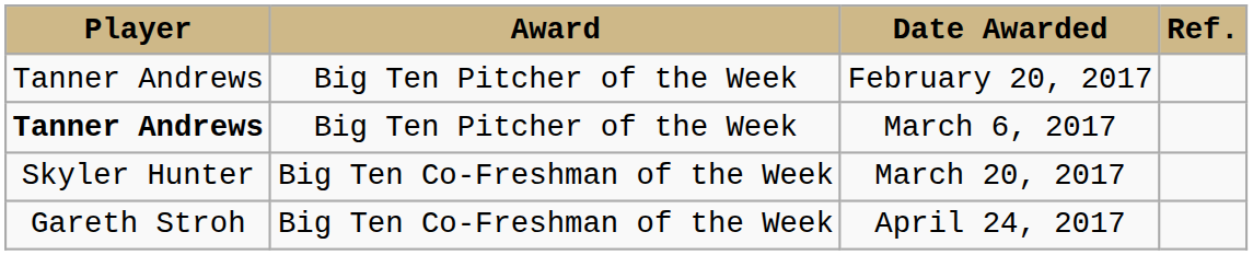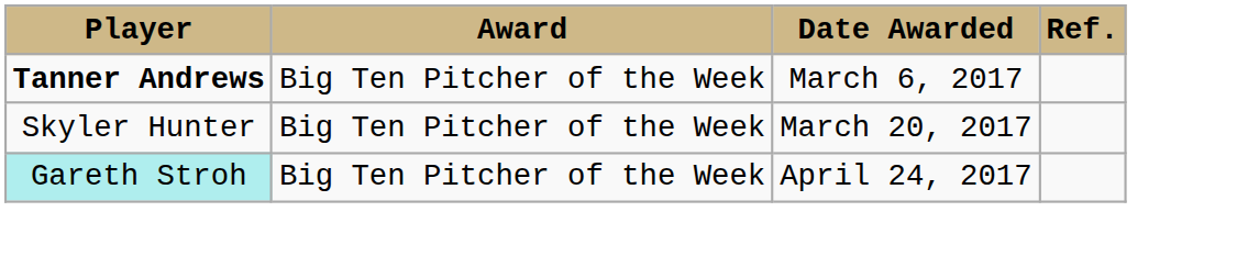- row: Tanner Andrews | Big Ten Pitcher of the Week | February 20, 2017
March 20, 2017 | Award: Big Ten Co-Freshman of the Week -> Big Ten Pitcher of the Week
April 24, 2017 | Player: no background -> paleturquoise background
April 24, 2017 | Award: Big Ten Co-Freshman of the Week -> Big Ten Pitcher of the Week
